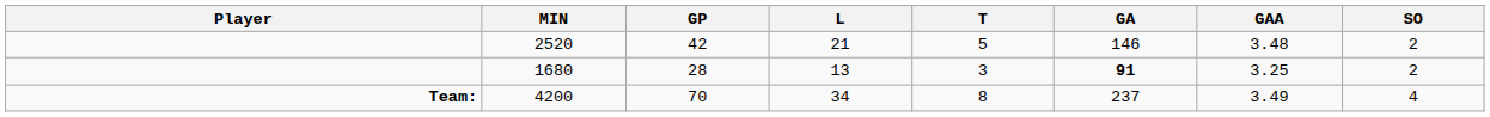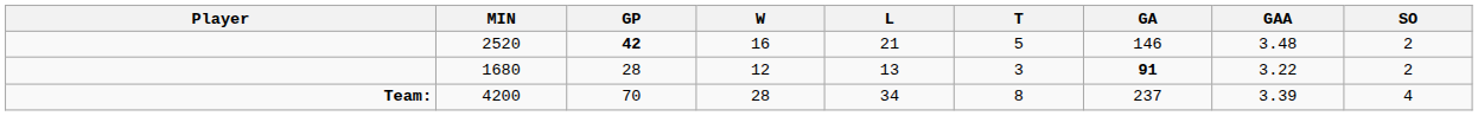+ column: W | 16 | 12 | 28
2520 | GP: normal -> bold
1680 | GAA: 3.25 -> 3.22
4200 | GAA: 3.49 -> 3.39
